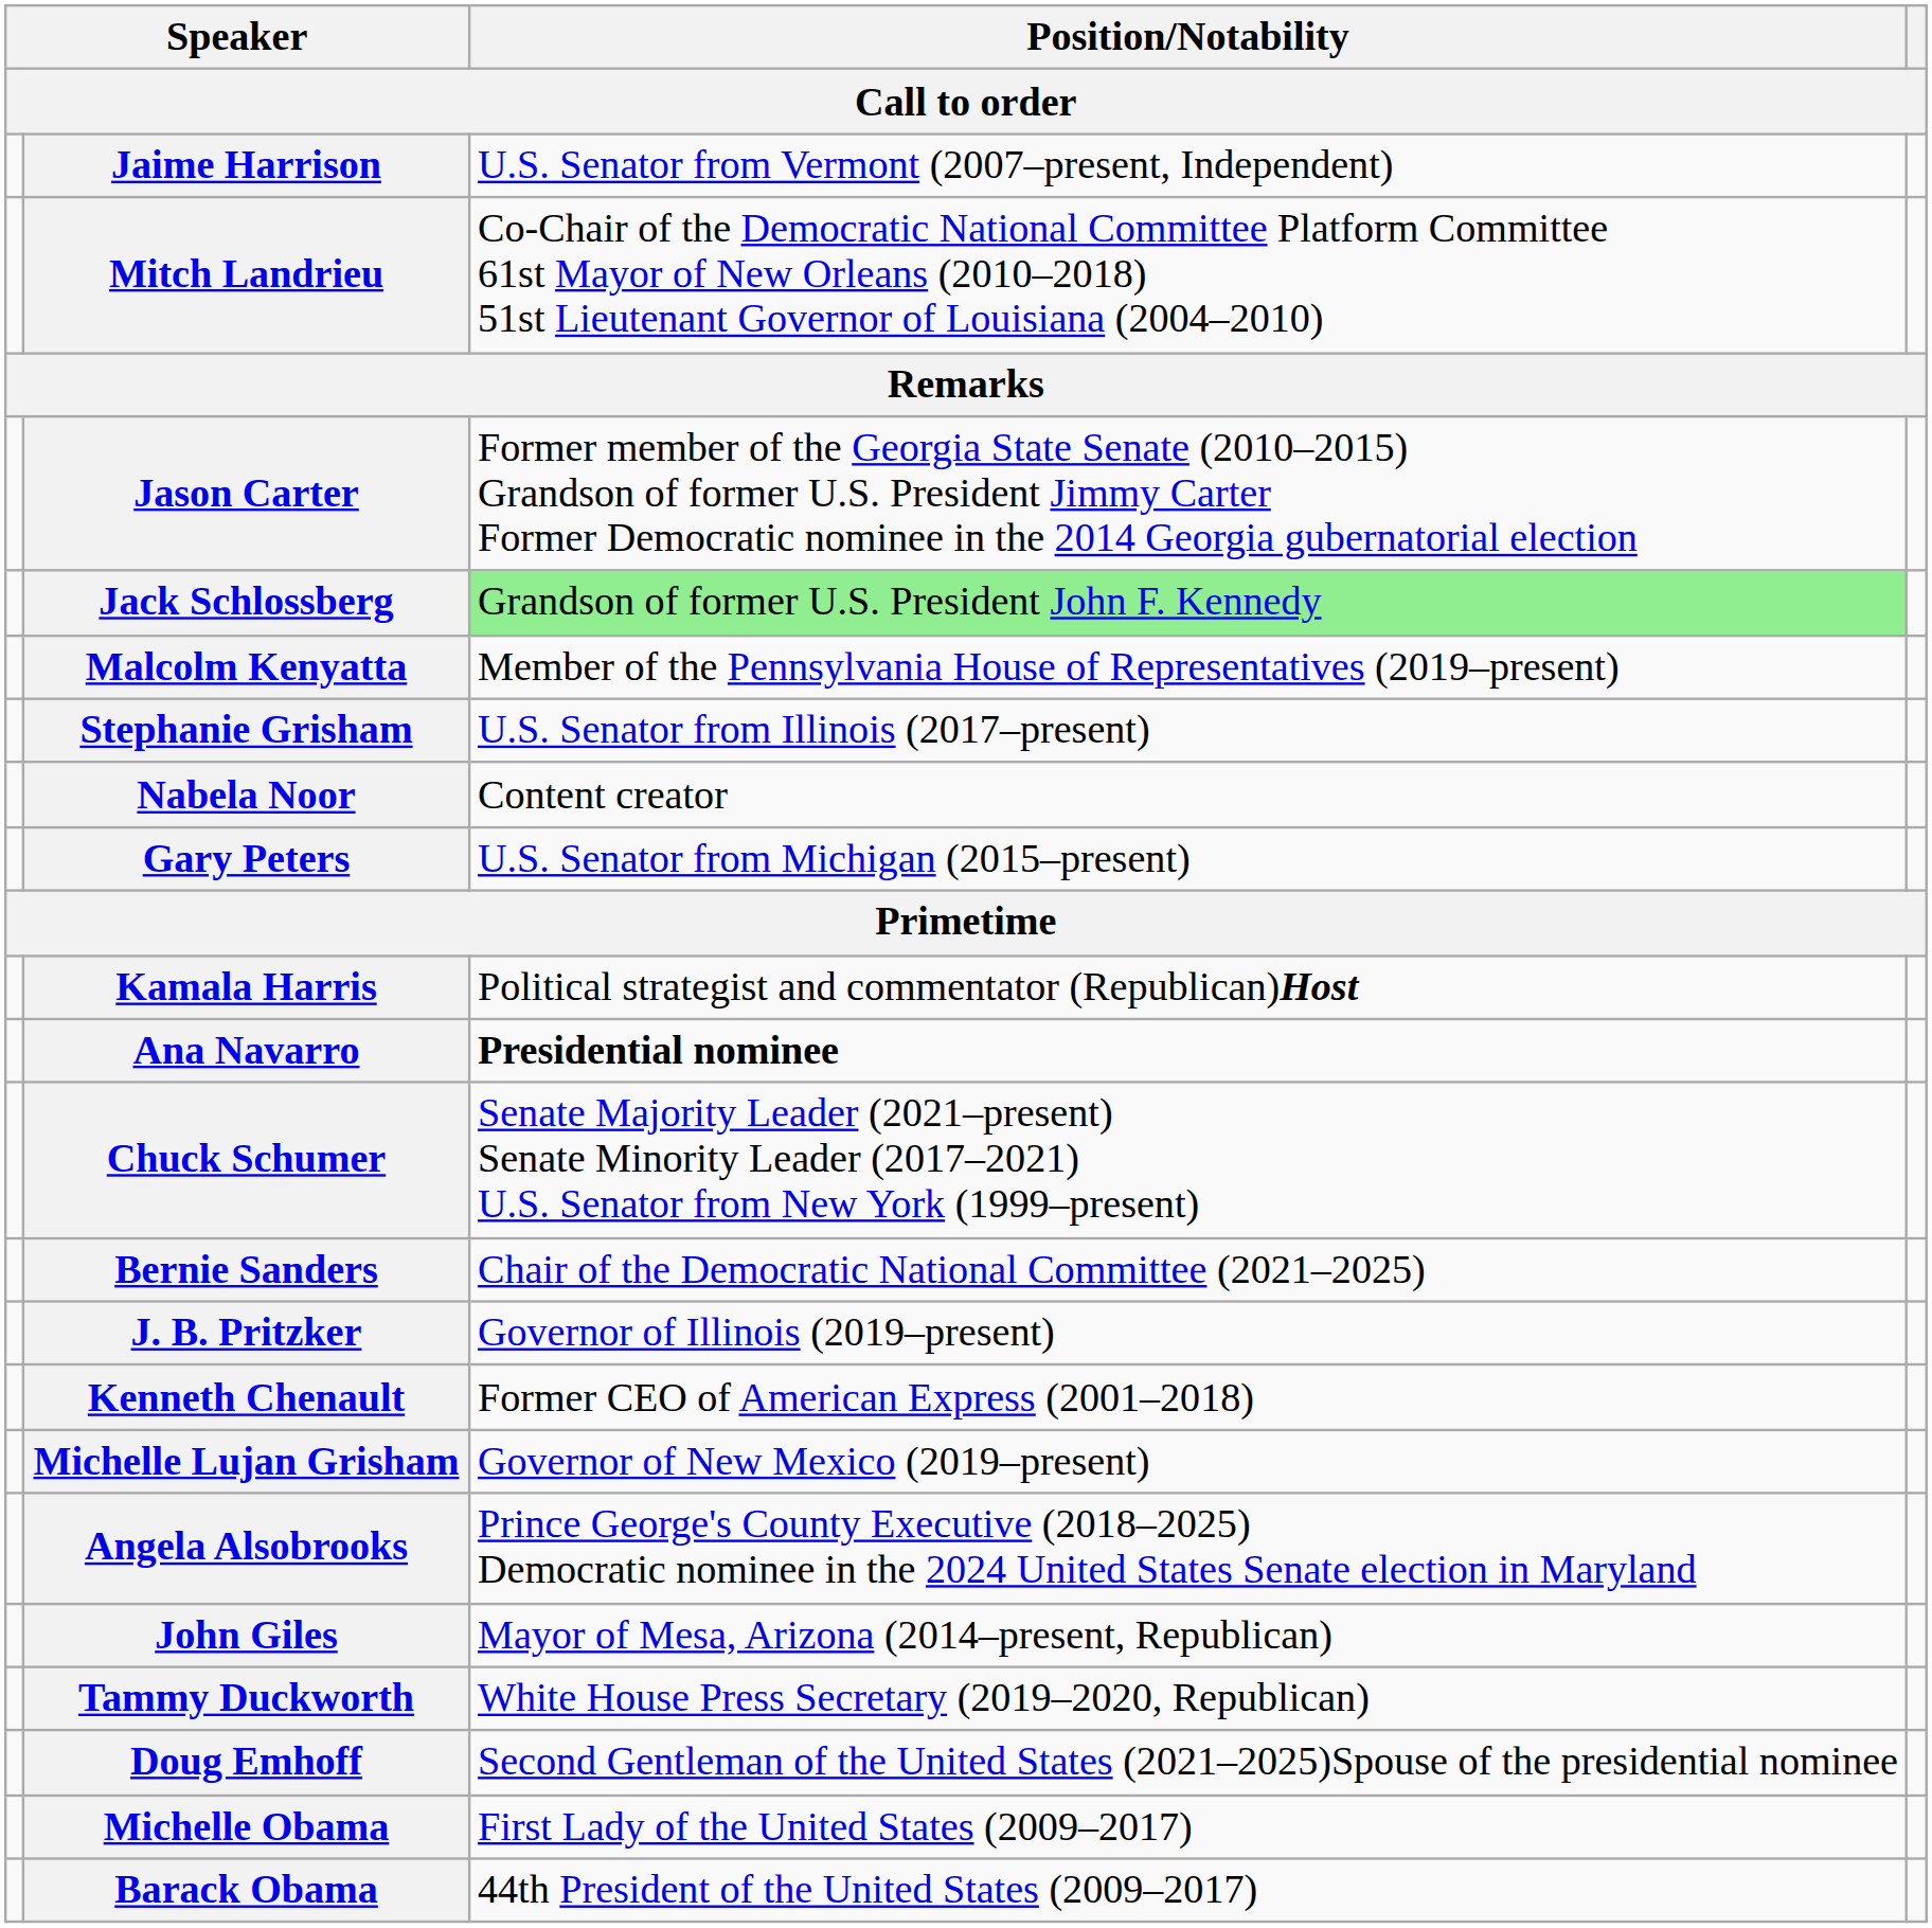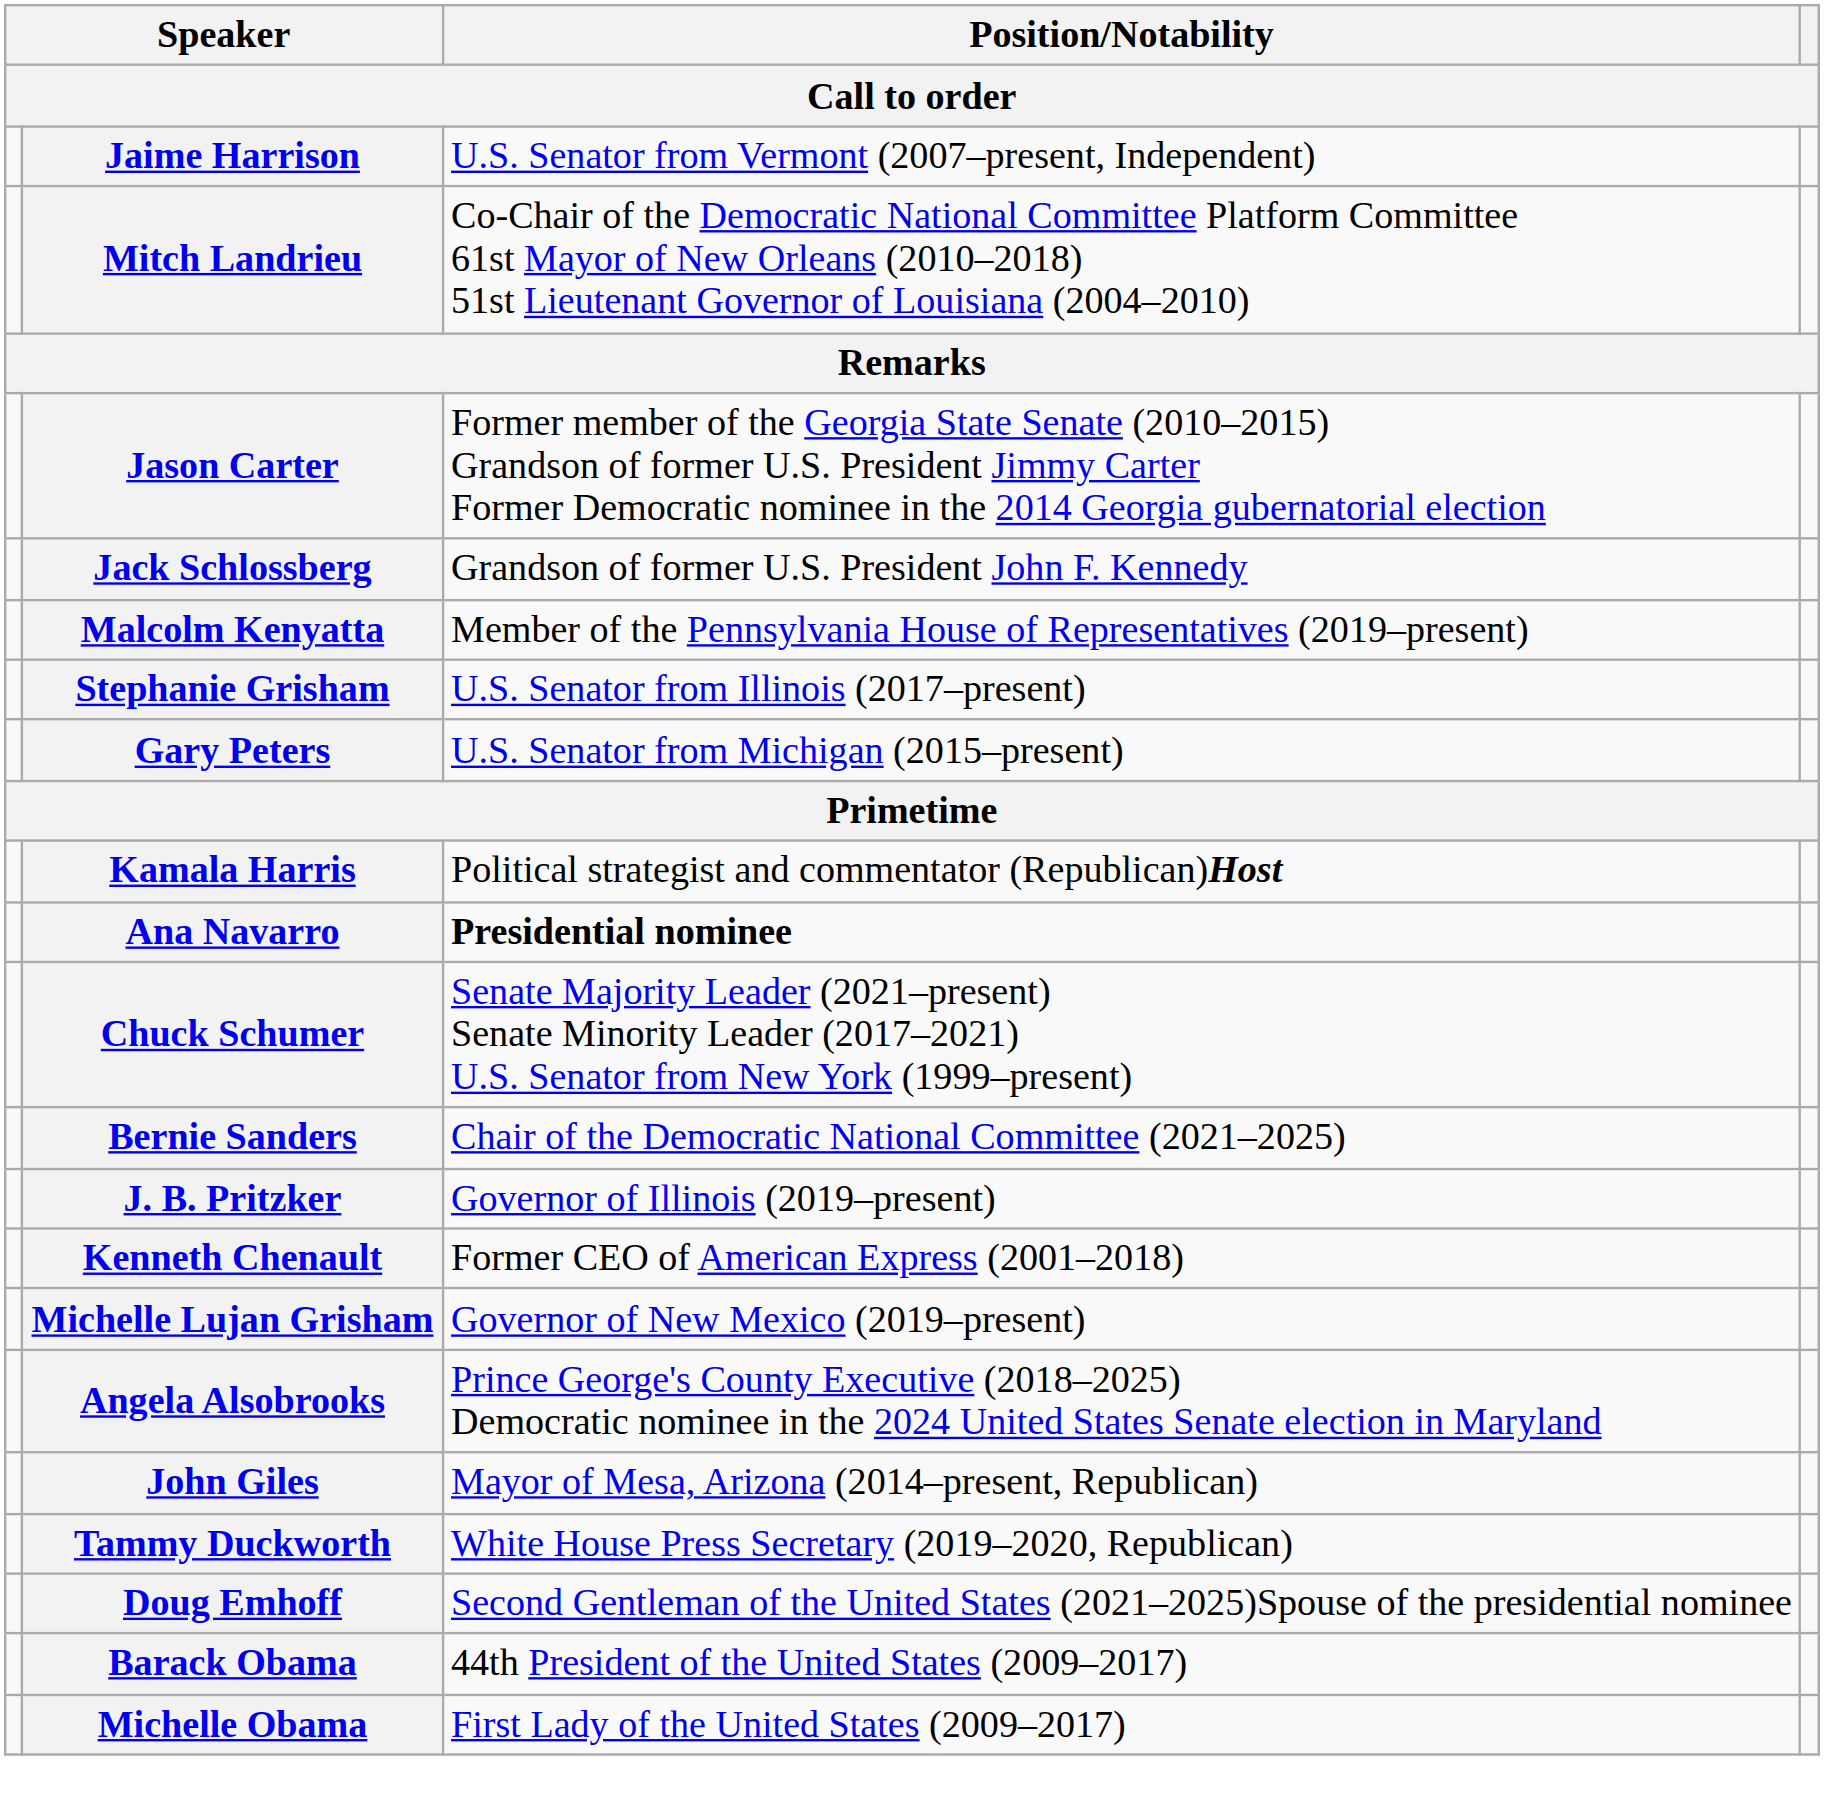Jack Schlossberg | Position/Notability: lightgreen background -> no background
- row: Nabela Noor | Content creator
rows swapped: Michelle Obama <-> Barack Obama
